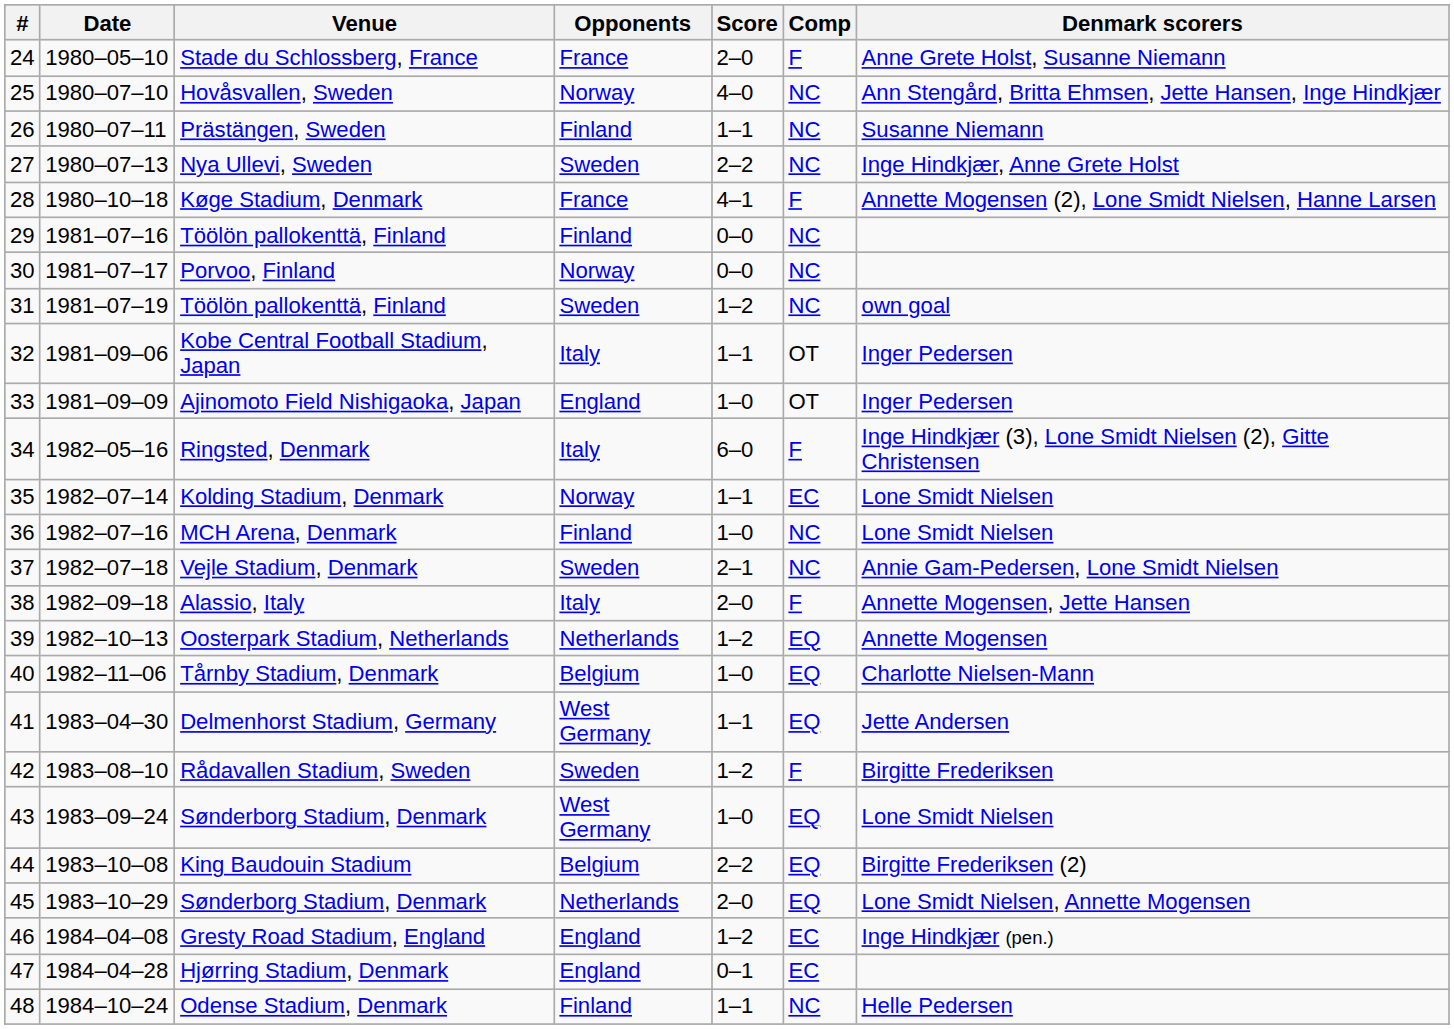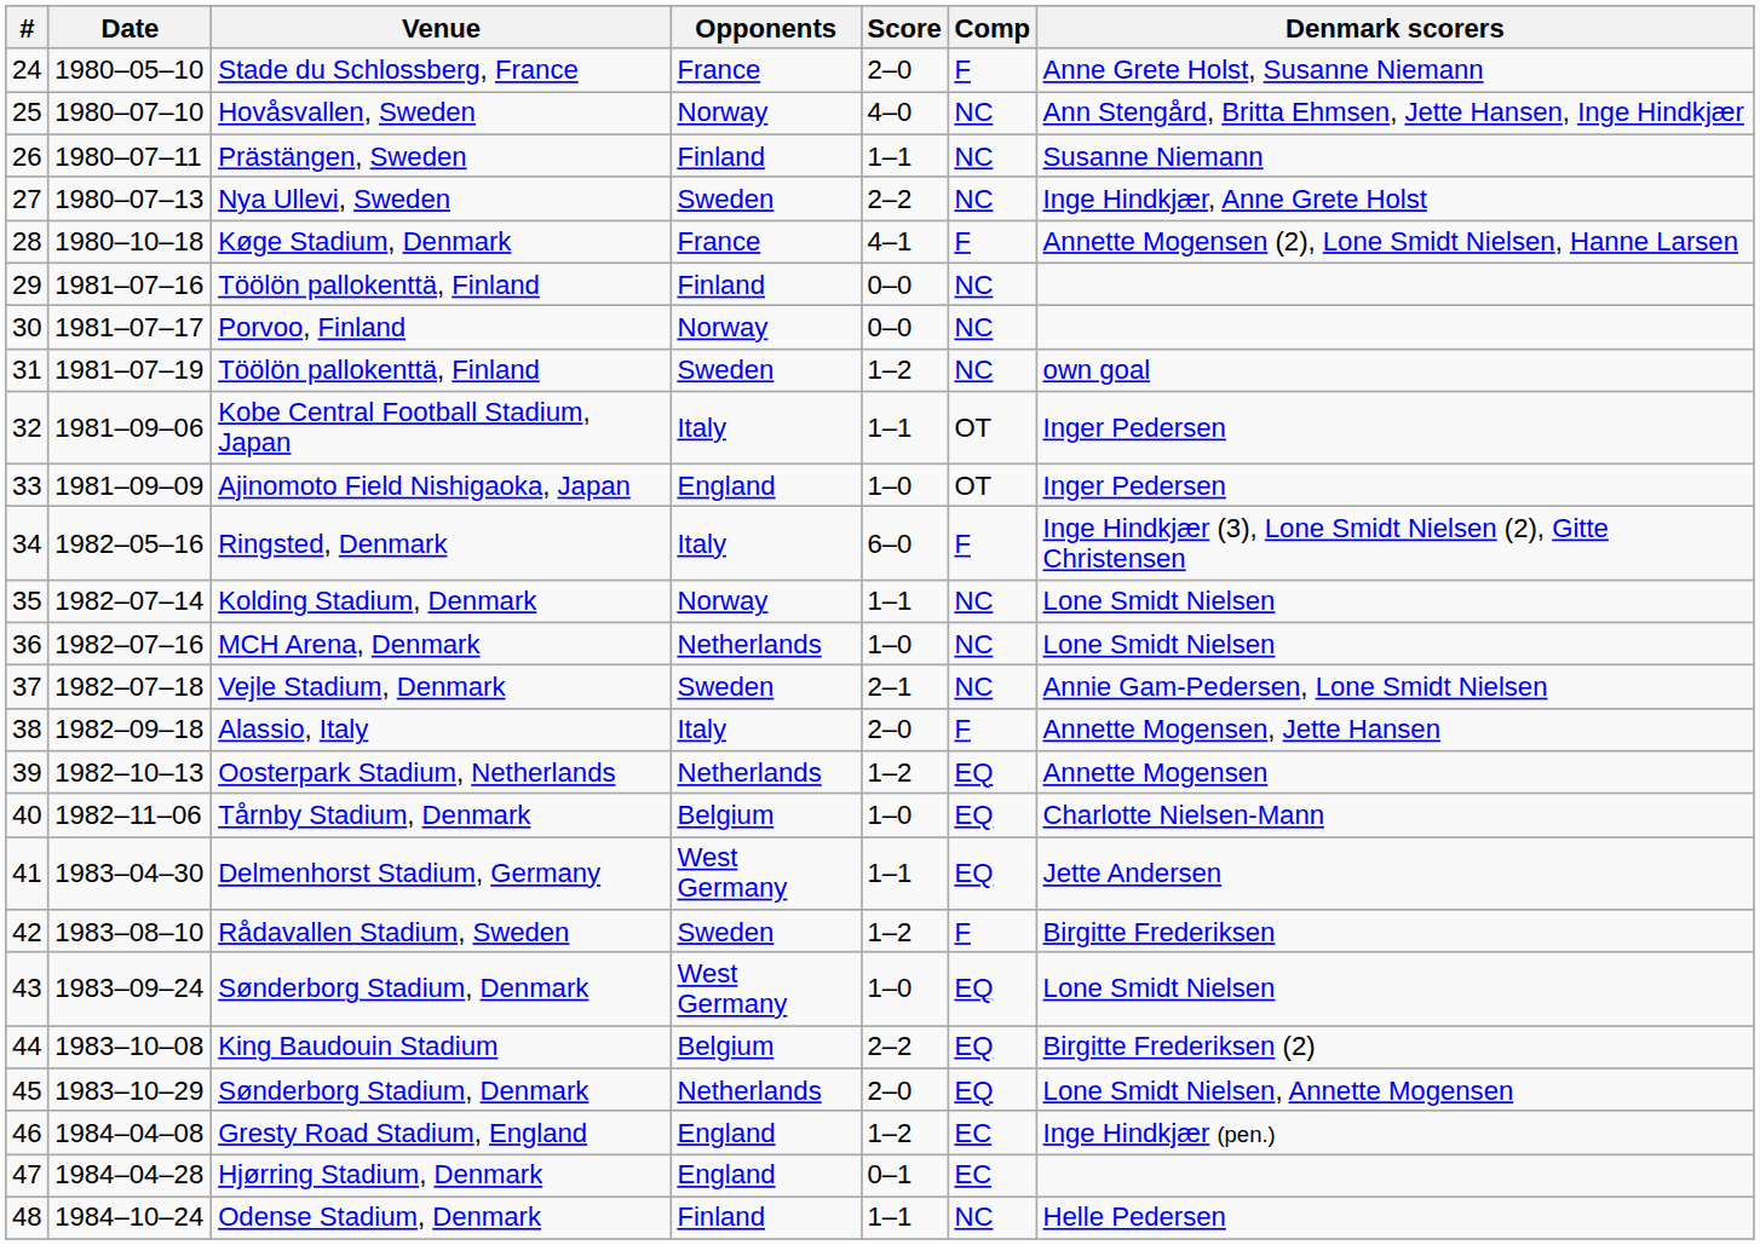Kolding Stadium, Denmark | Comp: EC -> NC
MCH Arena, Denmark | Opponents: Finland -> Netherlands
